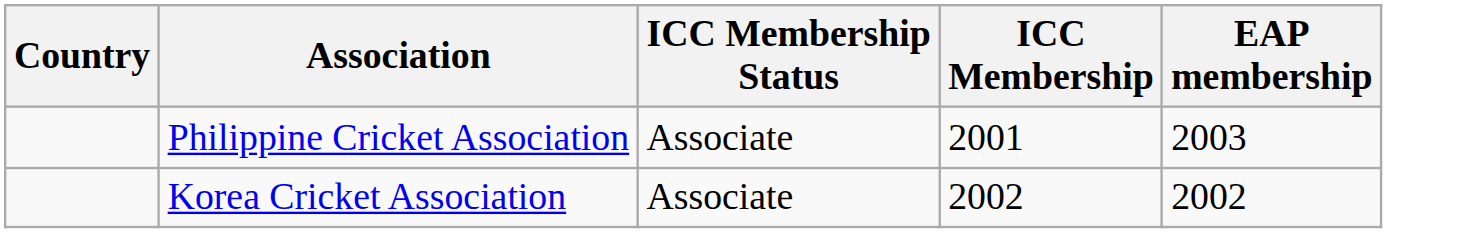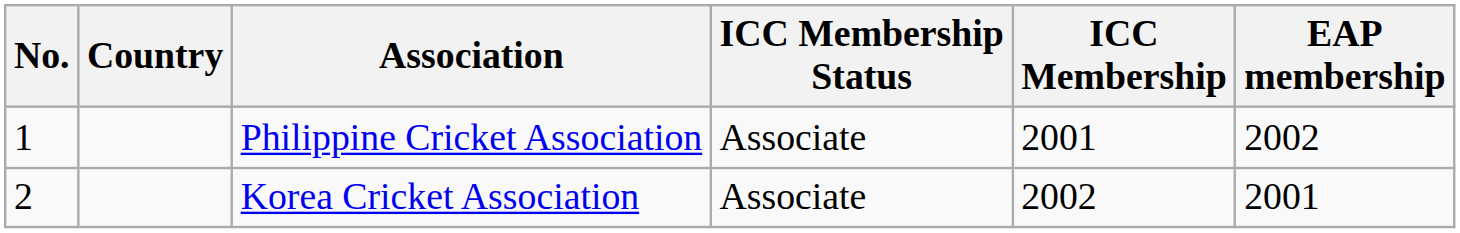+ column: No. | 1 | 2
Philippine Cricket Association | EAP membership: 2003 -> 2002
Korea Cricket Association | EAP membership: 2002 -> 2001
